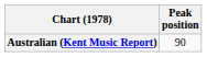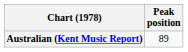Australian (Kent Music Report) | Peak position: 90 -> 89
